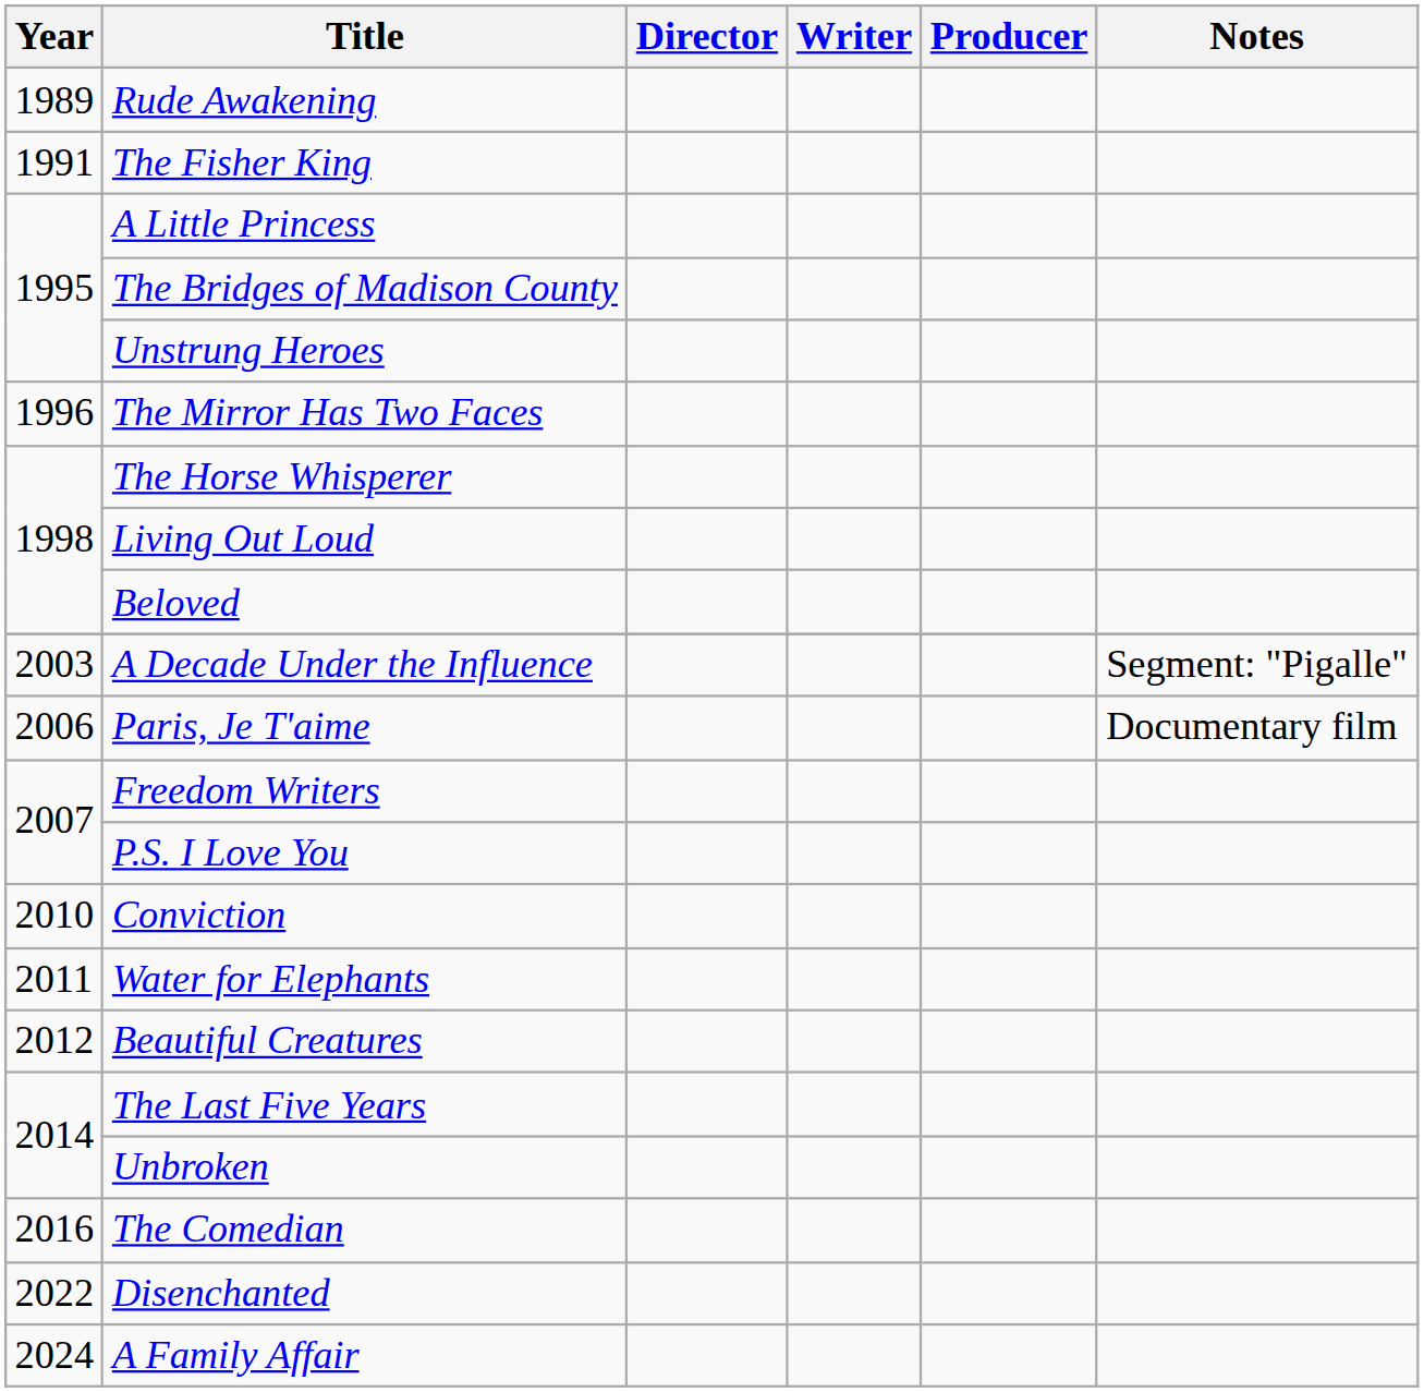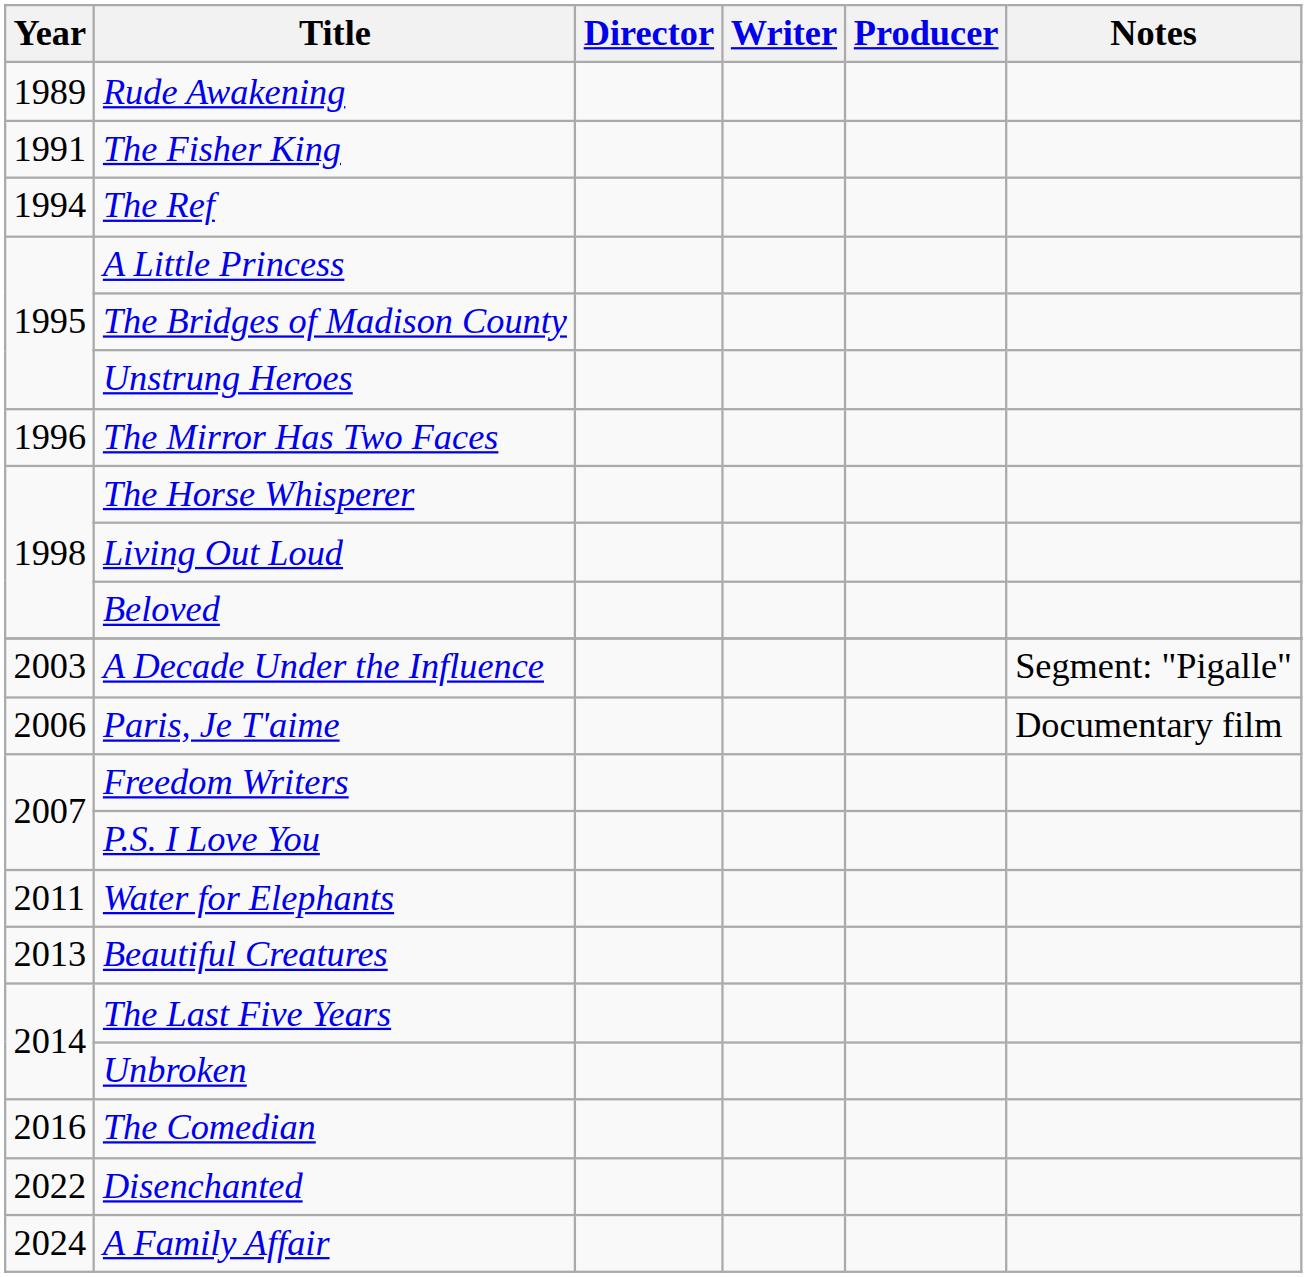+ row: 1994 | The Ref
- row: 2010 | Conviction
Beautiful Creatures | Year: 2012 -> 2013
